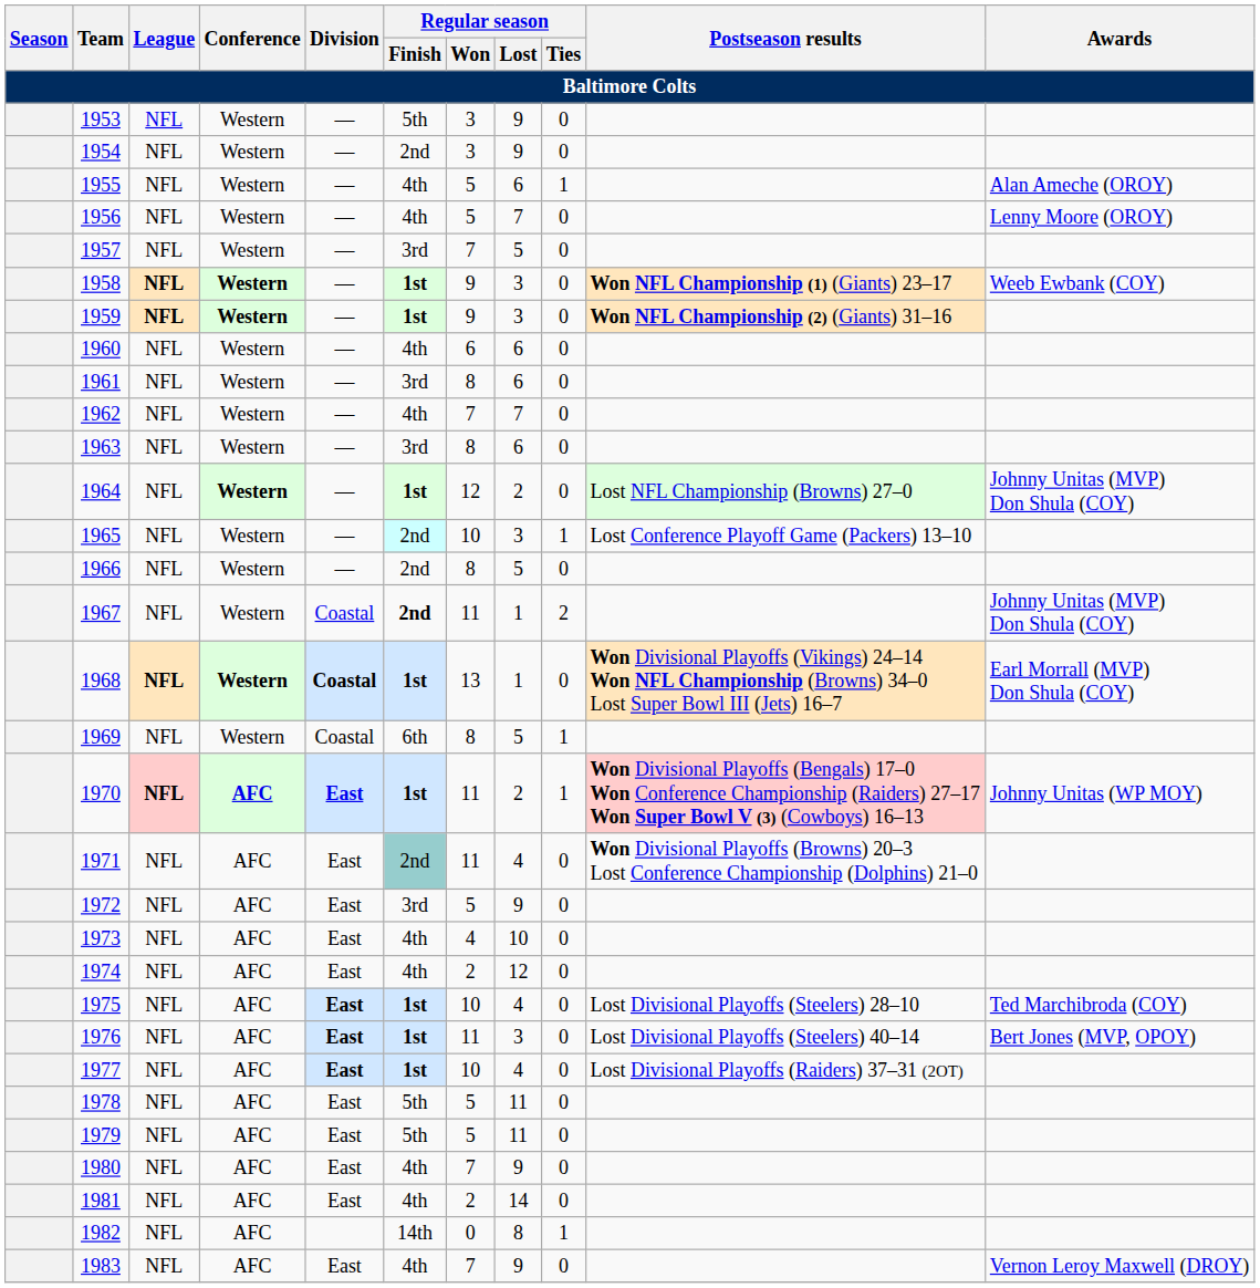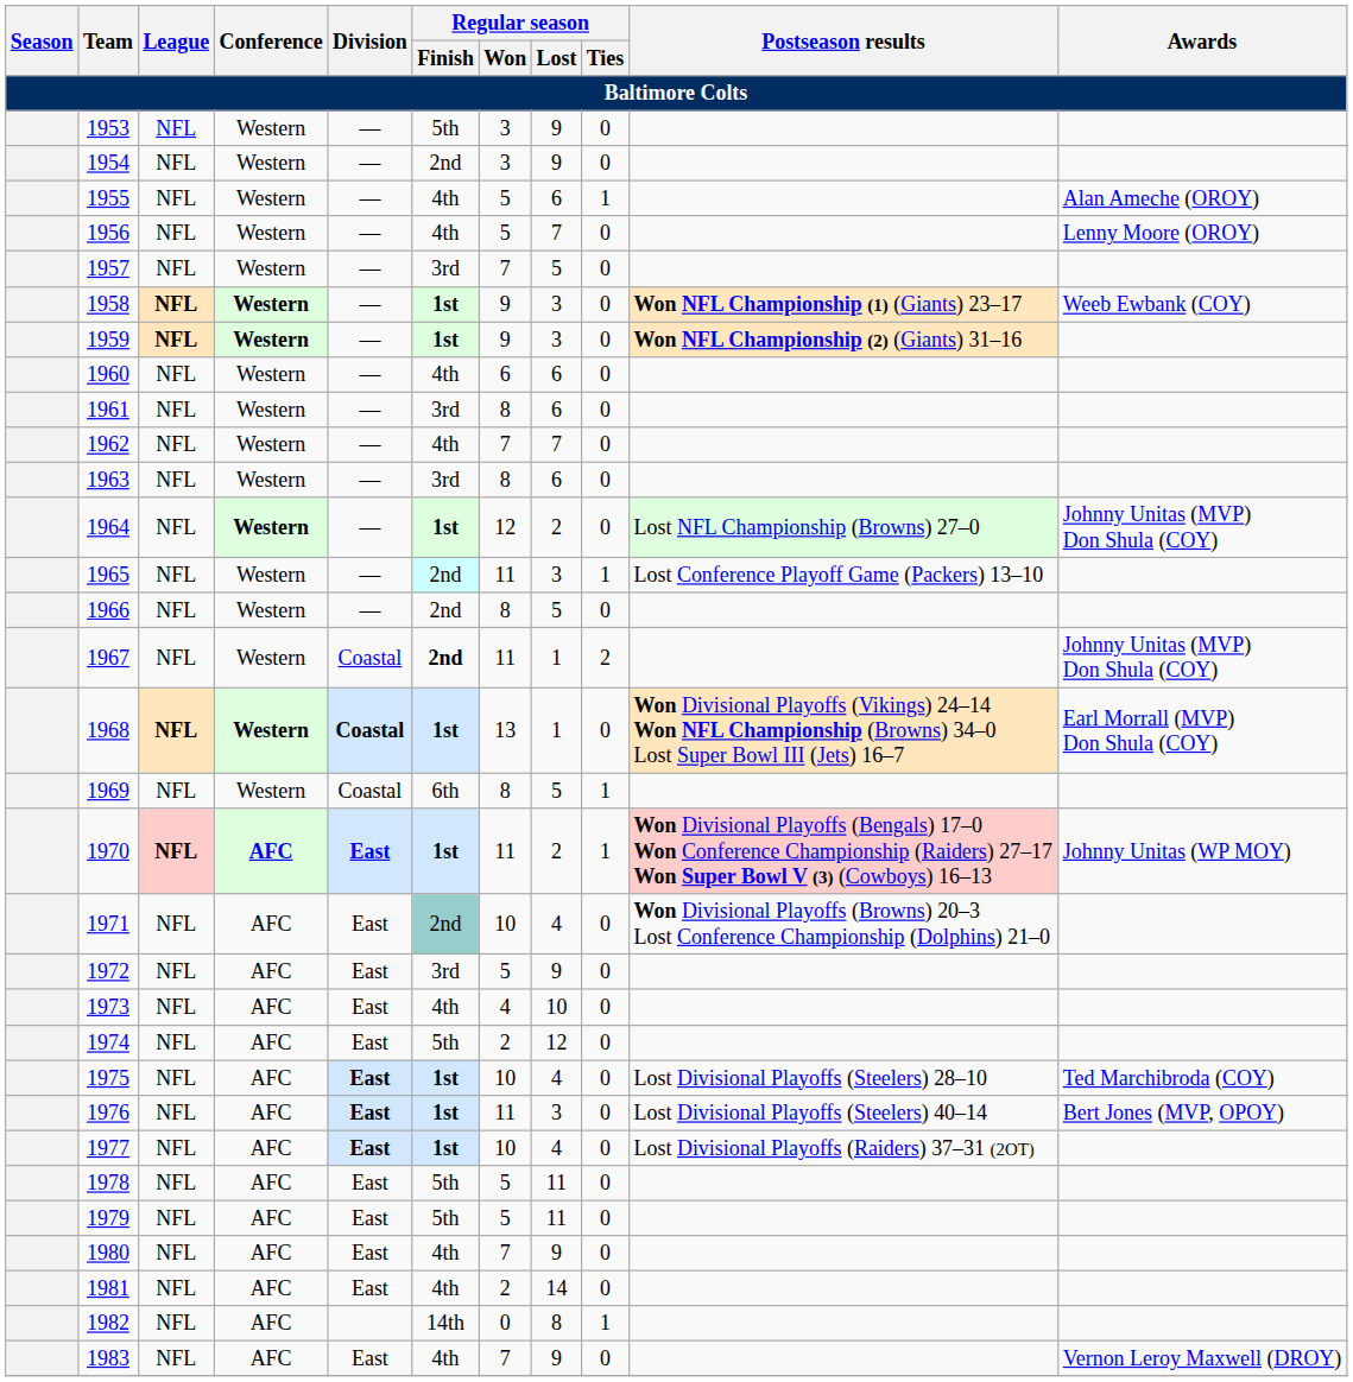1965 | Regular season / Won: 10 -> 11
1971 | Regular season / Won: 11 -> 10
1974 | Regular season / Finish: 4th -> 5th
